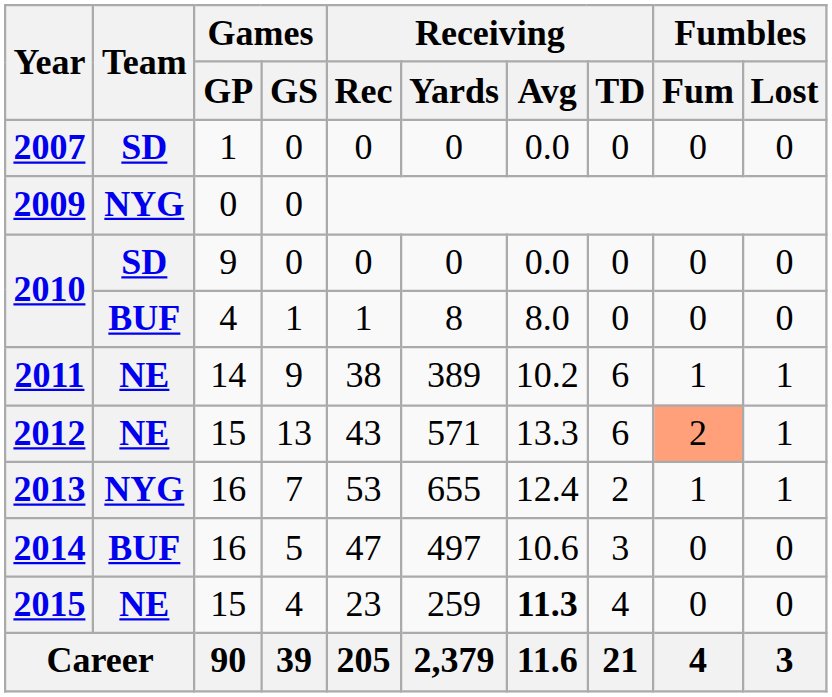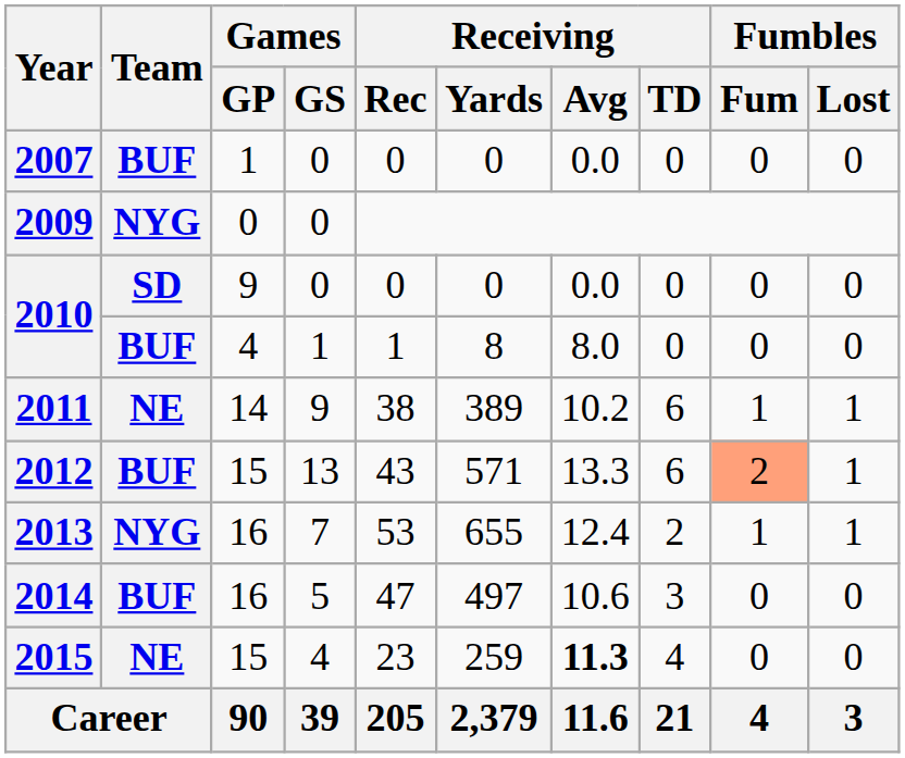2007 | Team: SD -> BUF
2012 | Team: NE -> BUF
